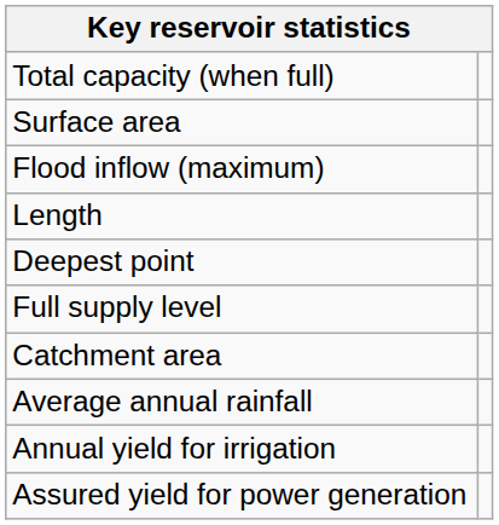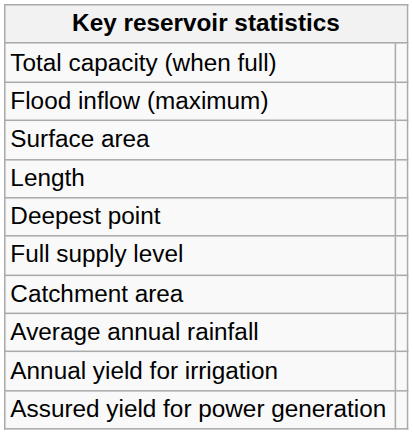rows swapped: Surface area <-> Flood inflow (maximum)
